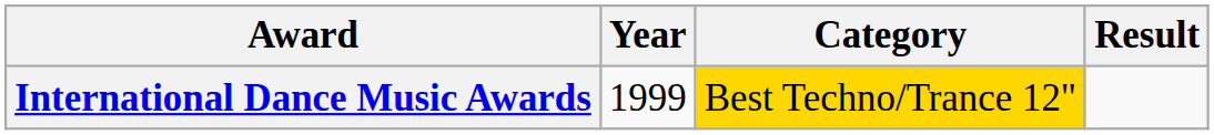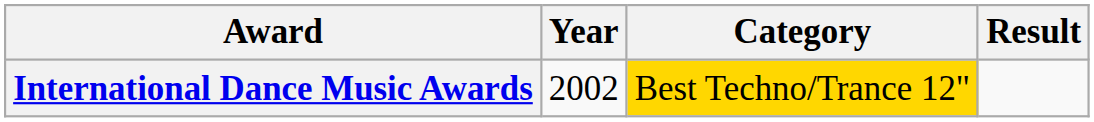International Dance Music Awards | Year: 1999 -> 2002
